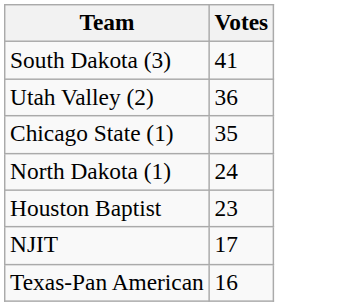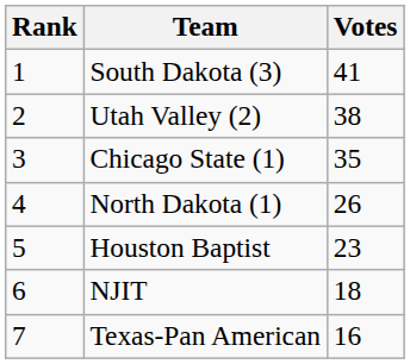+ column: Rank | 1 | 2 | 3 | 4 | 5 | 6 | 7
Utah Valley (2) | Votes: 36 -> 38
North Dakota (1) | Votes: 24 -> 26
NJIT | Votes: 17 -> 18
